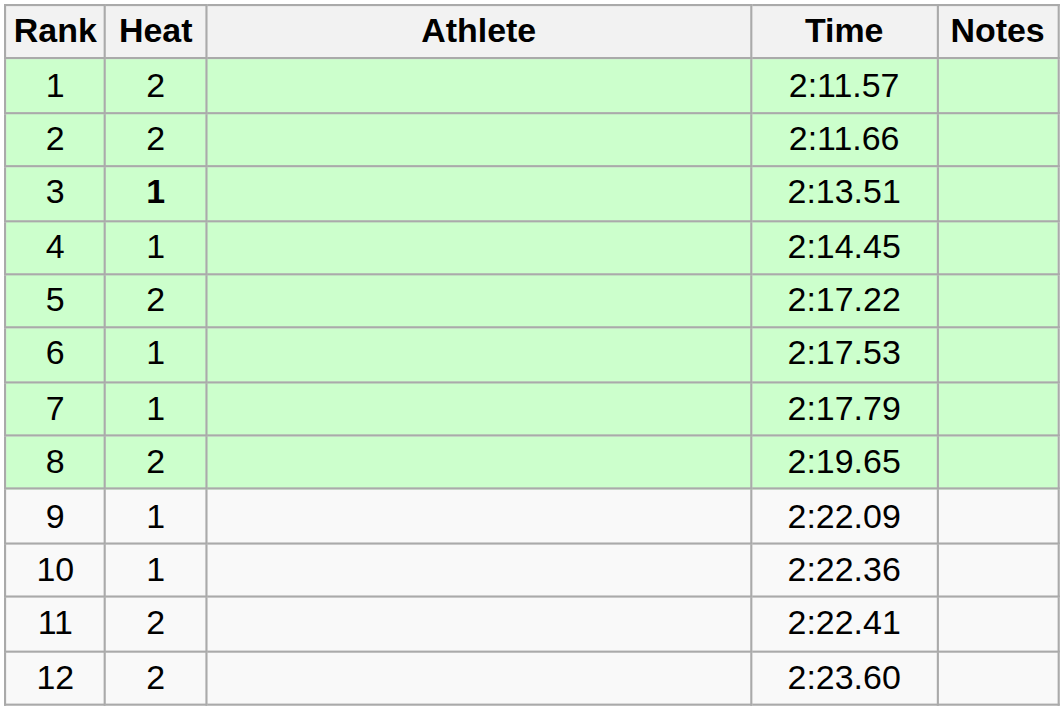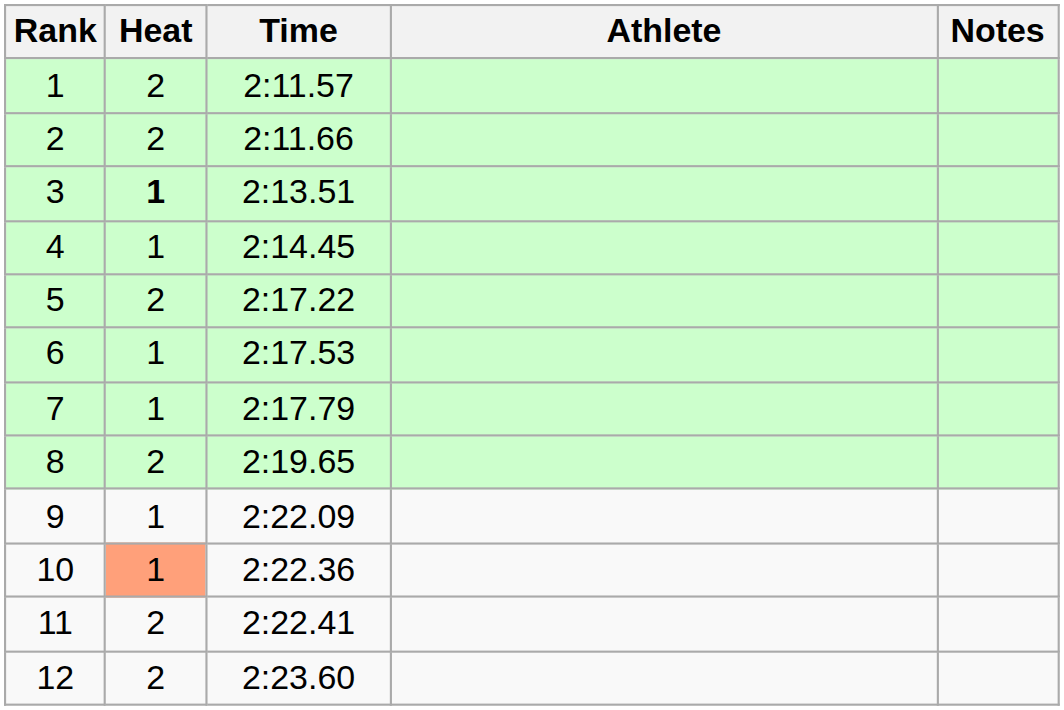columns swapped: Athlete <-> Time
10 | Heat: no background -> lightsalmon background
